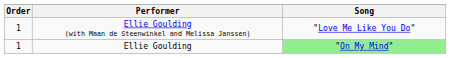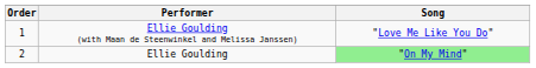Ellie Goulding | Order: 1 -> 2
